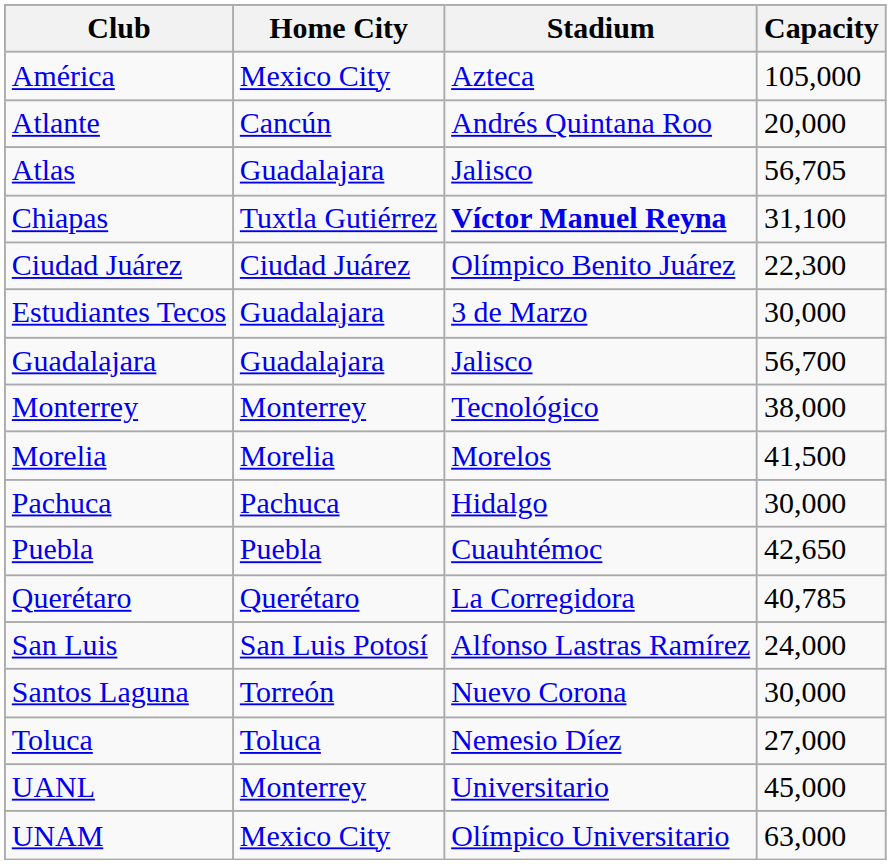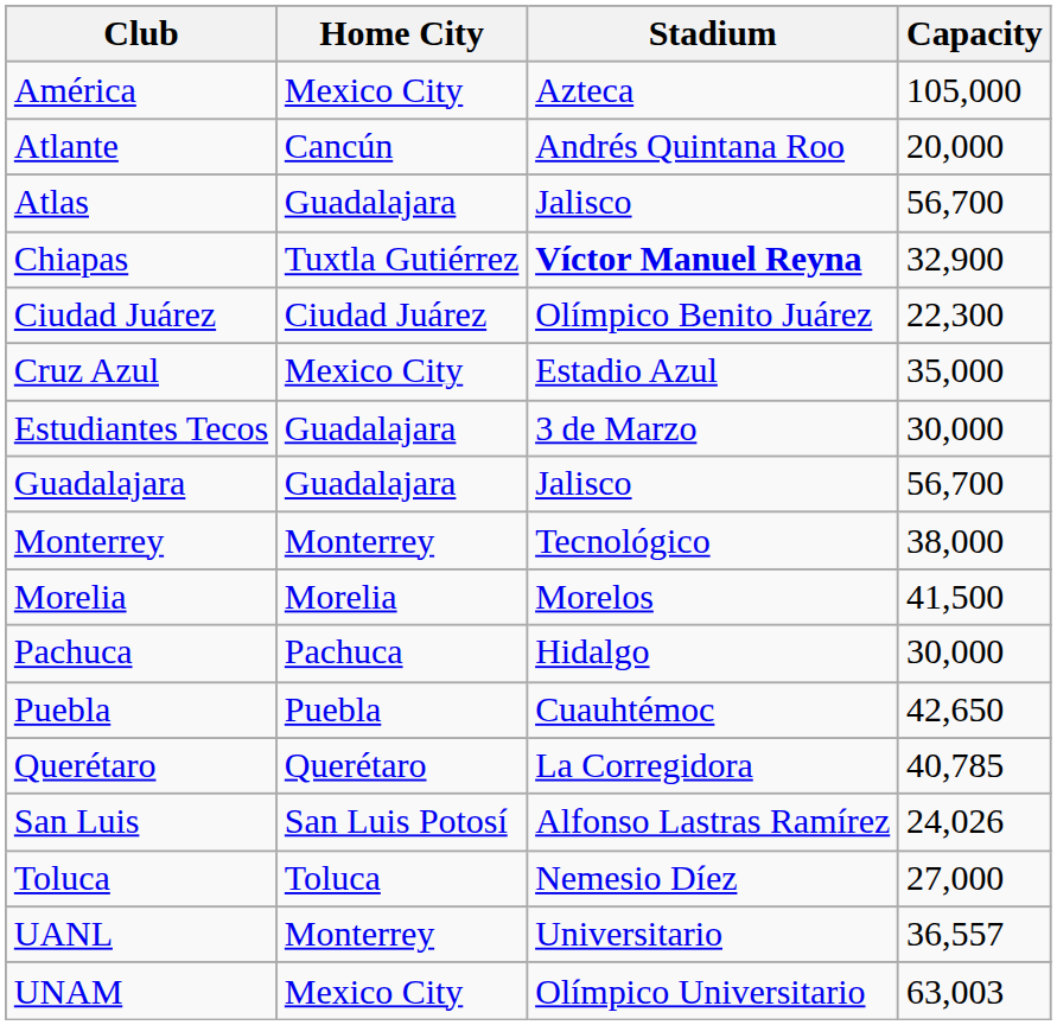Atlas | Capacity: 56,705 -> 56,700
Chiapas | Capacity: 31,100 -> 32,900
+ row: Cruz Azul | Mexico City | Estadio Azul | 35,000
San Luis | Capacity: 24,000 -> 24,026
- row: Santos Laguna | Torreón | Nuevo Corona | 30,000
UANL | Capacity: 45,000 -> 36,557
UNAM | Capacity: 63,000 -> 63,003
